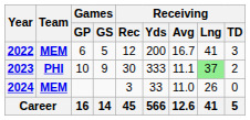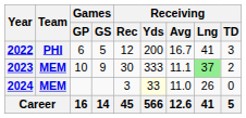2022 | Team: MEM -> PHI
2023 | Team: PHI -> MEM
2024 | Receiving / Yds: no background -> lightyellow background
